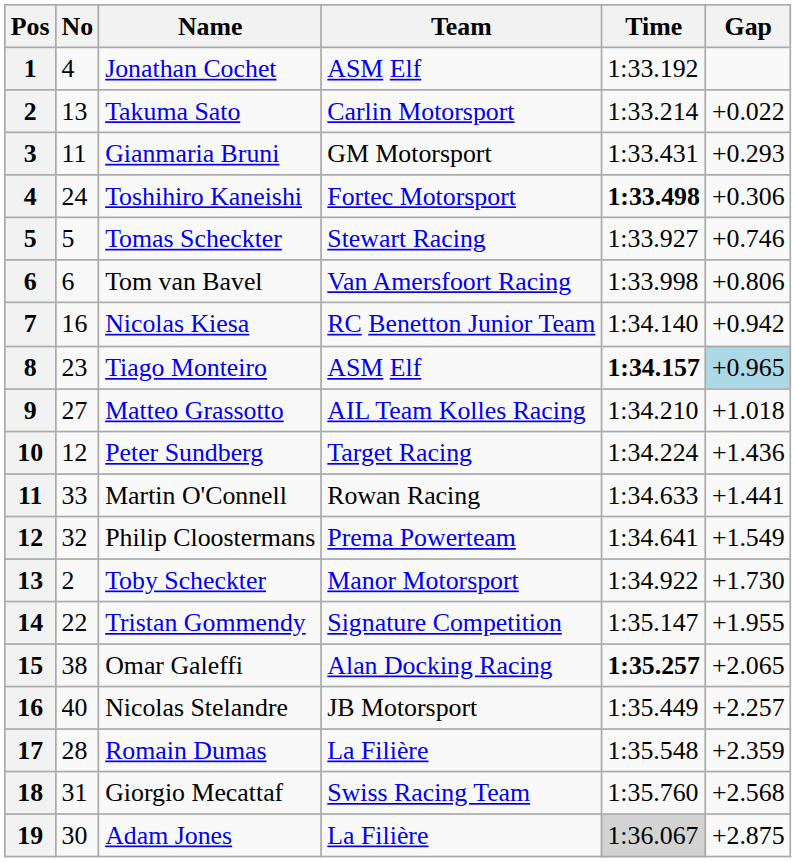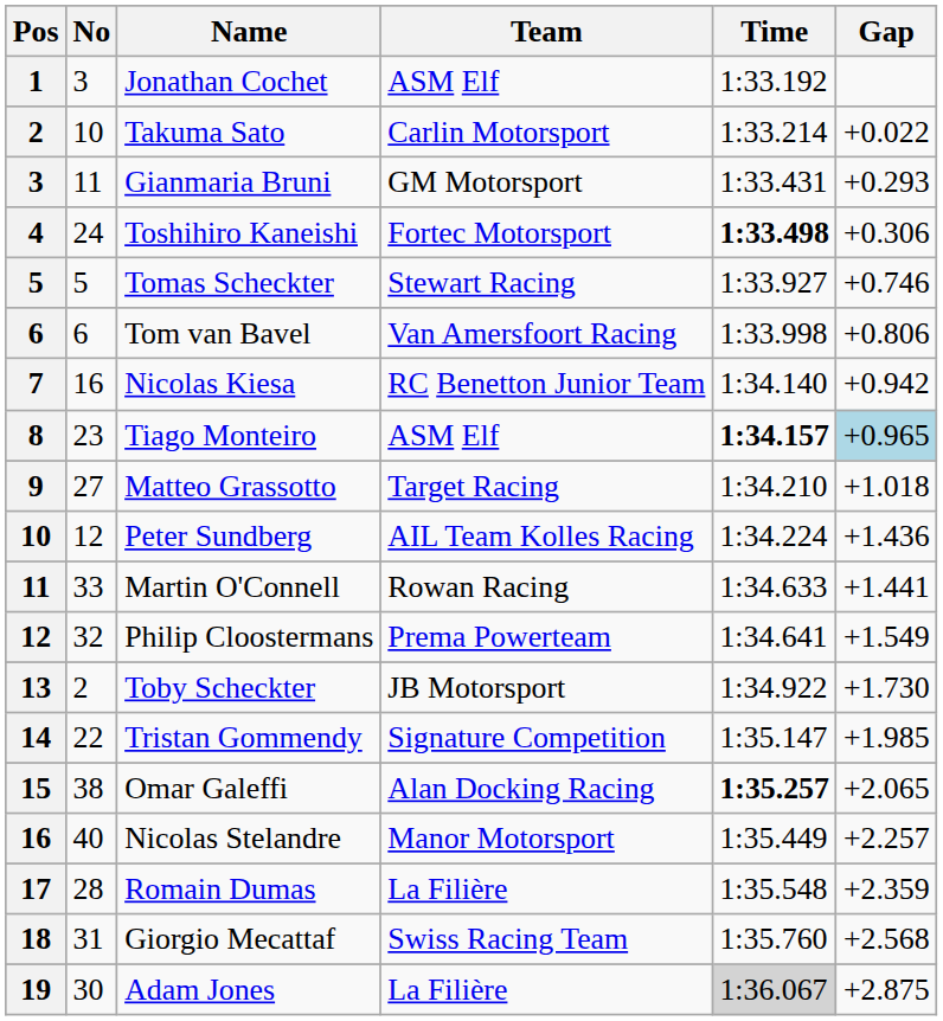Jonathan Cochet | No: 4 -> 3
Takuma Sato | No: 13 -> 10
Matteo Grassotto | Team: AIL Team Kolles Racing -> Target Racing
Peter Sundberg | Team: Target Racing -> AIL Team Kolles Racing
Toby Scheckter | Team: Manor Motorsport -> JB Motorsport
Tristan Gommendy | Gap: +1.955 -> +1.985
Nicolas Stelandre | Team: JB Motorsport -> Manor Motorsport
